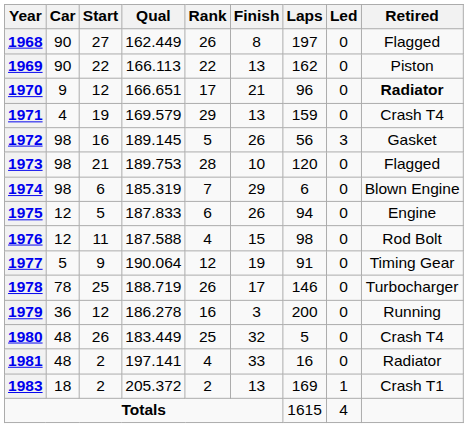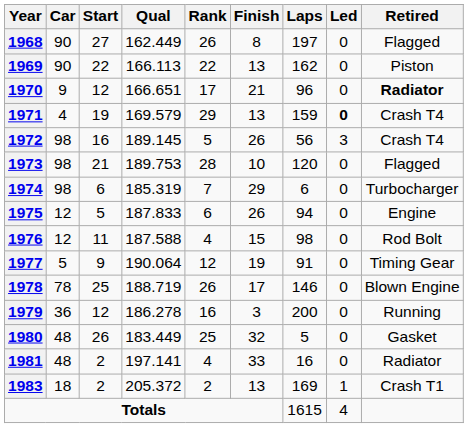1971 | Led: normal -> bold
1972 | Retired: Gasket -> Crash T4
1974 | Retired: Blown Engine -> Turbocharger
1978 | Retired: Turbocharger -> Blown Engine
1980 | Retired: Crash T4 -> Gasket
